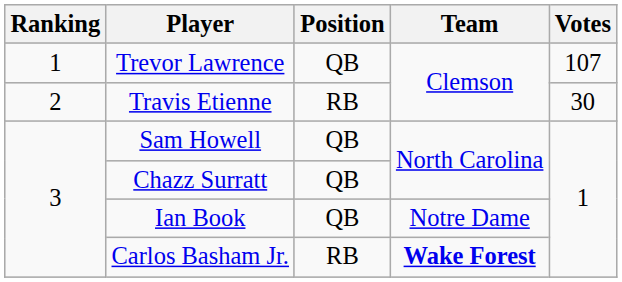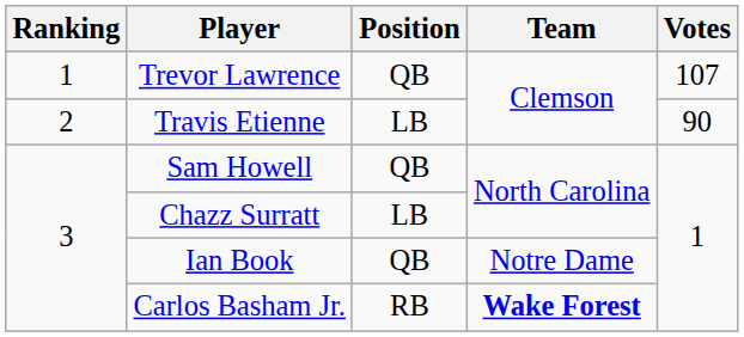Travis Etienne | Position: RB -> LB
Travis Etienne | Votes: 30 -> 90
Chazz Surratt | Position: QB -> LB
